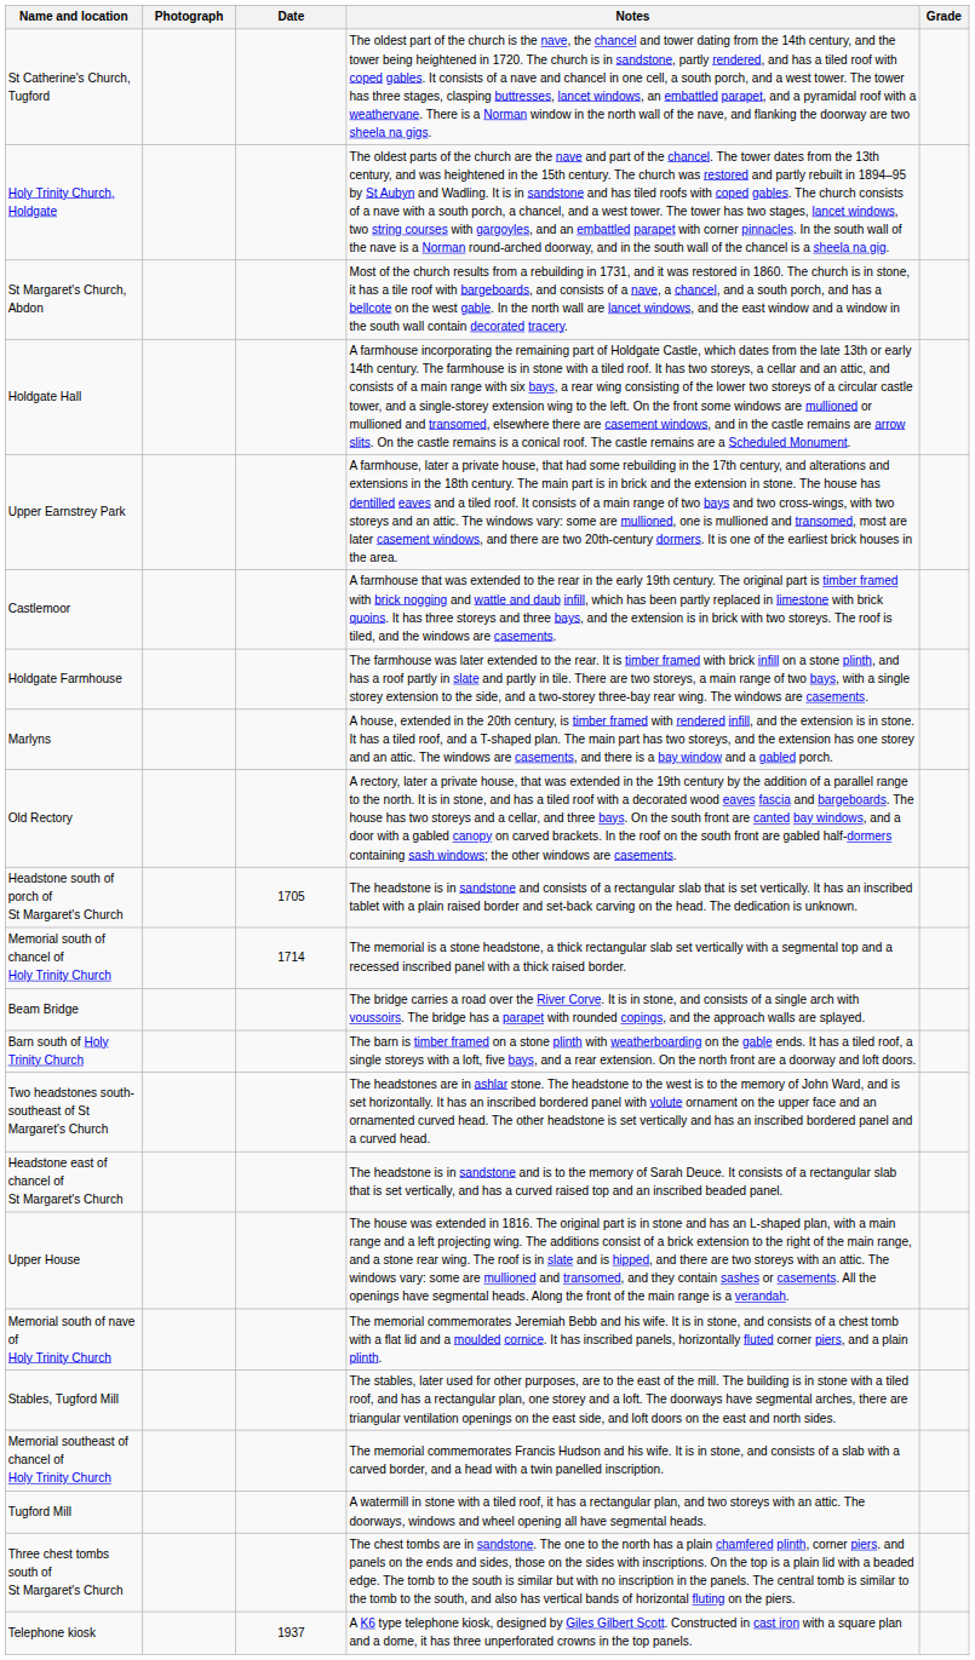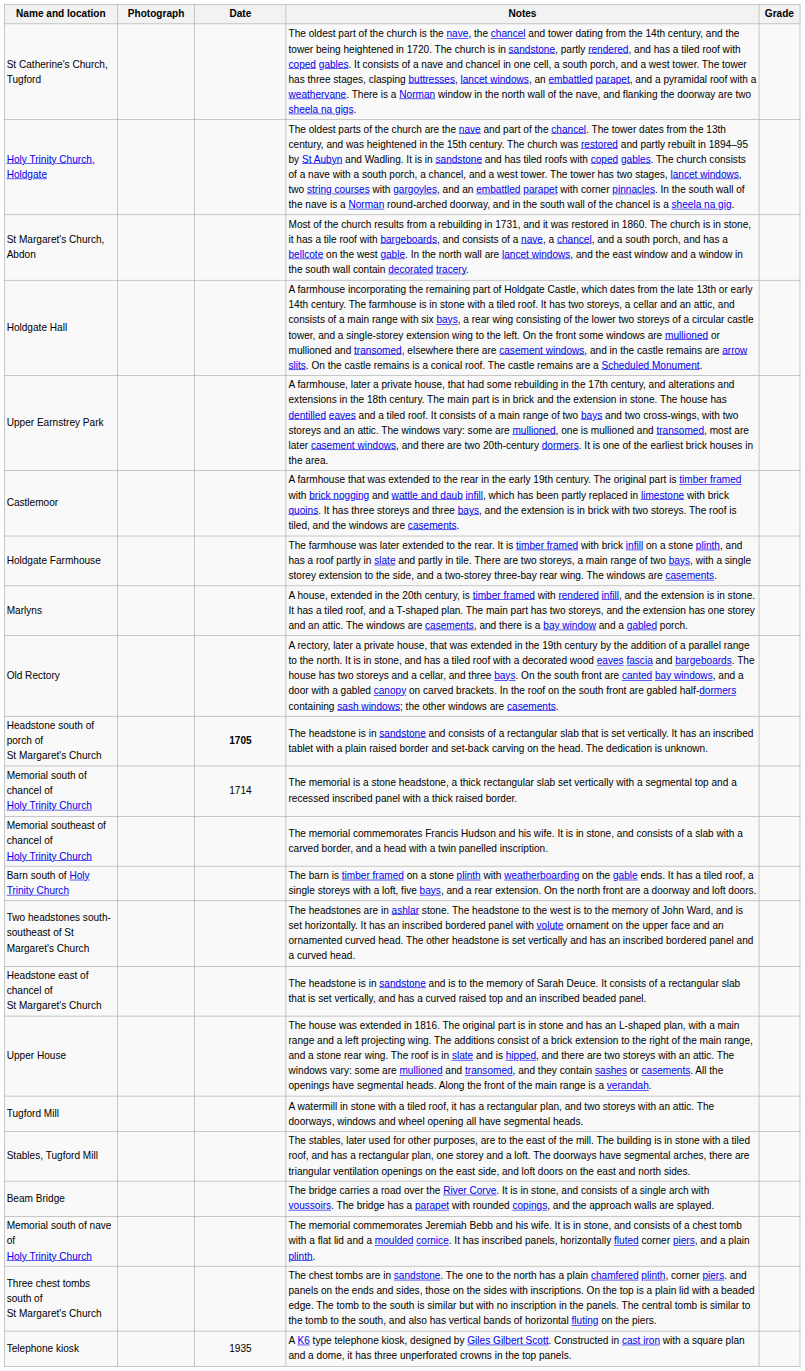Headstone south of porch of St Margaret's Church | Date: normal -> bold
rows swapped: Memorial southeast of chancel of Holy Trinity Church <-> Beam Bridge
rows swapped: Tugford Mill <-> Memorial south of nave of Holy Trinity Church
Telephone kiosk | Date: 1937 -> 1935
